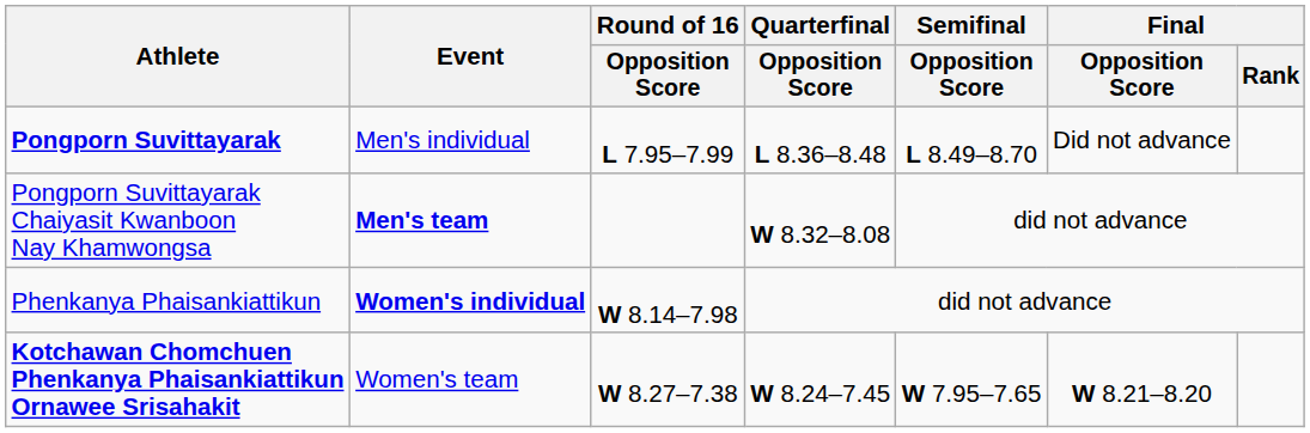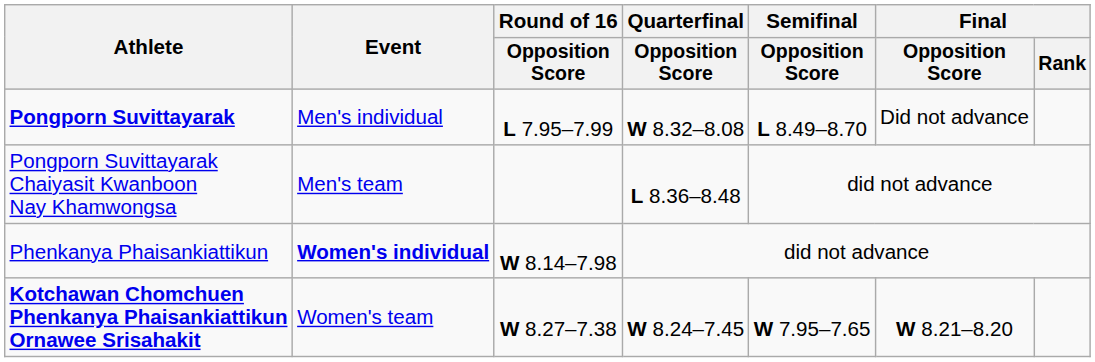Pongporn Suvittayarak | Quarterfinal / Opposition Score: L 8.36–8.48 -> W 8.32–8.08
Pongporn Suvittayarak Chaiyasit Kwanboon Nay Khamwongsa | Event: bold -> normal
Pongporn Suvittayarak Chaiyasit Kwanboon Nay Khamwongsa | Quarterfinal / Opposition Score: W 8.32–8.08 -> L 8.36–8.48
